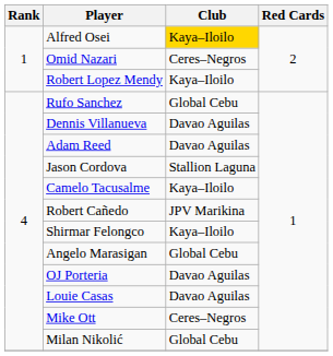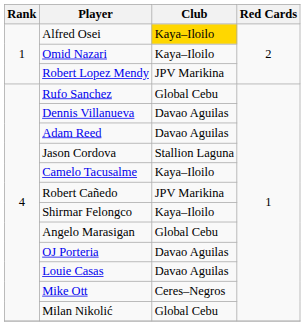Omid Nazari | Club: Ceres–Negros -> Kaya–Iloilo
Robert Lopez Mendy | Club: Kaya–Iloilo -> JPV Marikina
